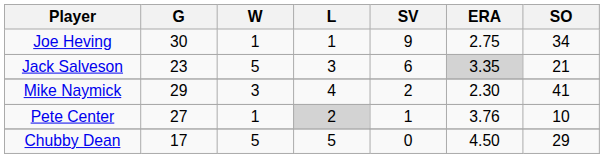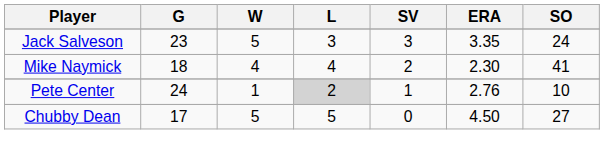- row: Joe Heving | 30 | 1 | 1 | 9 | 2.75 | 34
Jack Salveson | SV: 6 -> 3
Jack Salveson | ERA: lightgrey background -> no background
Jack Salveson | SO: 21 -> 24
Mike Naymick | G: 29 -> 18
Mike Naymick | W: 3 -> 4
Pete Center | G: 27 -> 24
Pete Center | ERA: 3.76 -> 2.76
Chubby Dean | SO: 29 -> 27
